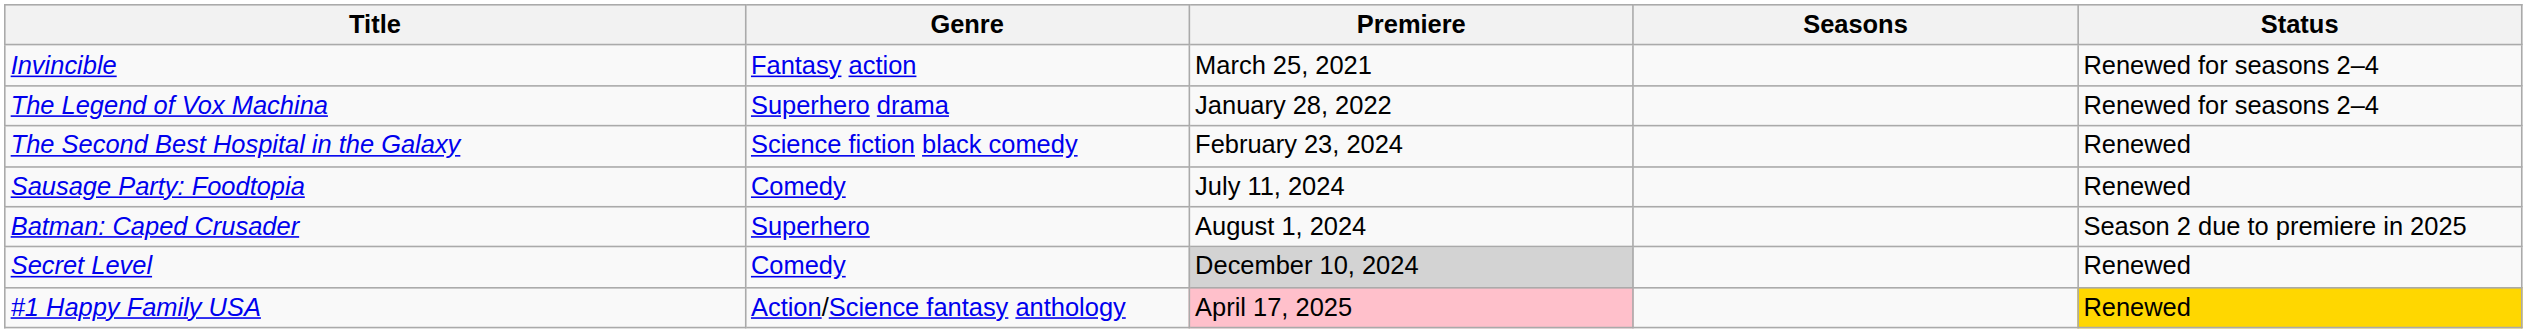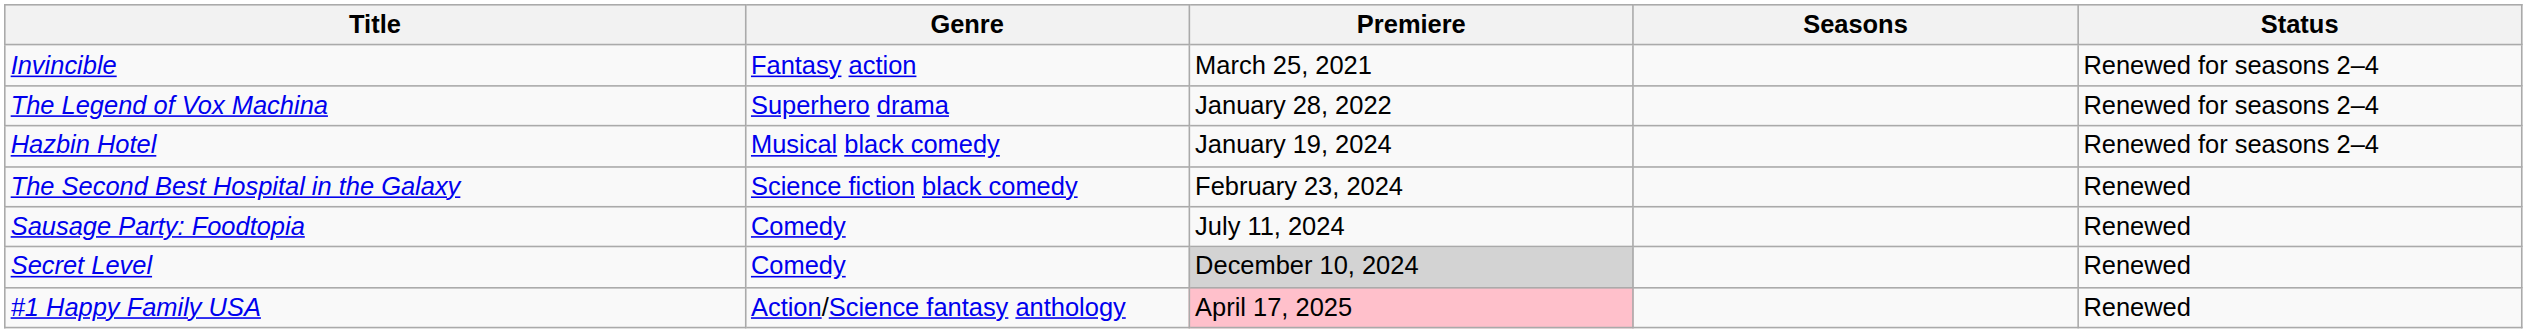+ row: Hazbin Hotel | Musical black comedy | January 19, 2024 | Renewed for seasons 2–4
- row: Batman: Caped Crusader | Superhero | August 1, 2024 | Season 2 due to premiere in 2025
#1 Happy Family USA | Status: gold background -> no background
